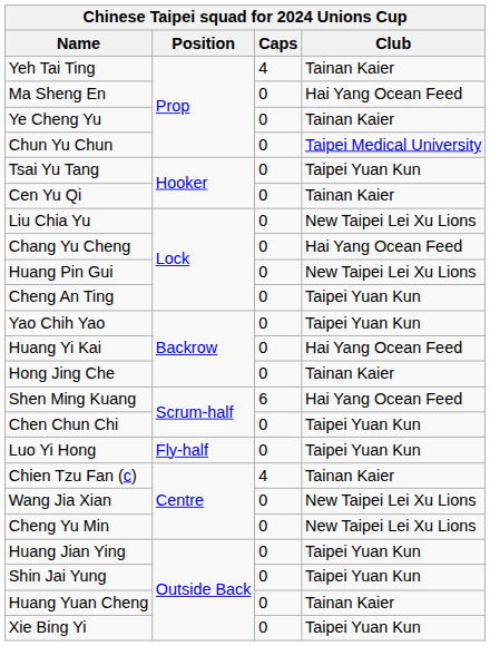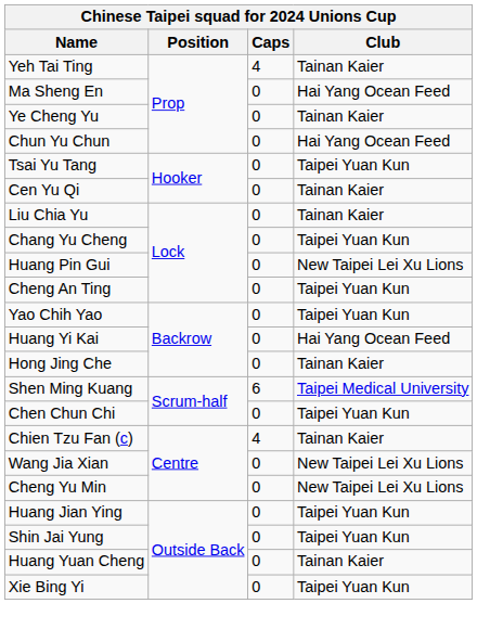Chun Yu Chun | Club: Taipei Medical University -> Hai Yang Ocean Feed
Liu Chia Yu | Club: New Taipei Lei Xu Lions -> Tainan Kaier
Chang Yu Cheng | Club: Hai Yang Ocean Feed -> Taipei Yuan Kun
Shen Ming Kuang | Club: Hai Yang Ocean Feed -> Taipei Medical University
- row: Luo Yi Hong | Fly-half | 0 | Taipei Yuan Kun
